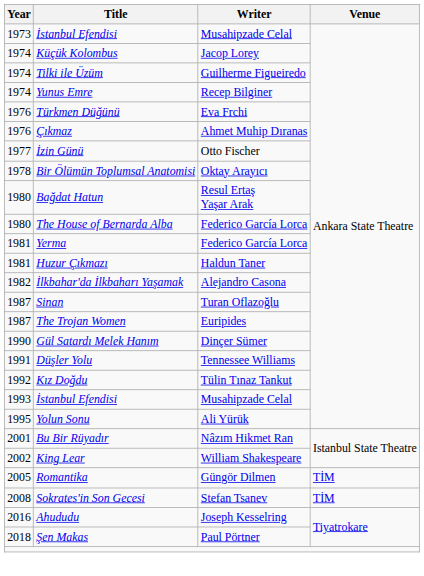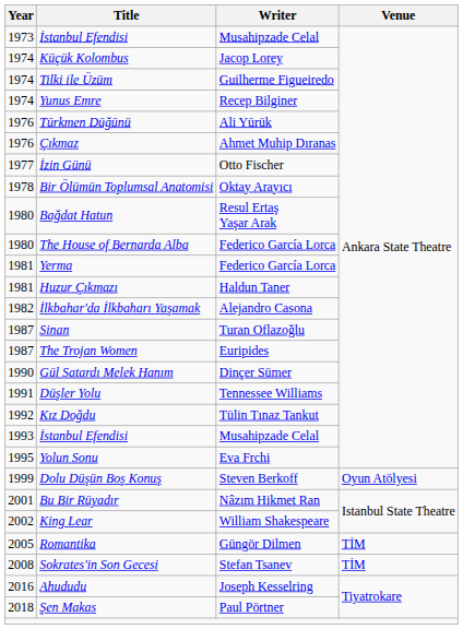Türkmen Düğünü | Writer: Eva Frchi -> Ali Yürük
Yolun Sonu | Writer: Ali Yürük -> Eva Frchi
+ row: 1999 | Dolu Düşün Boş Konuş | Steven Berkoff | Oyun Atölyesi
